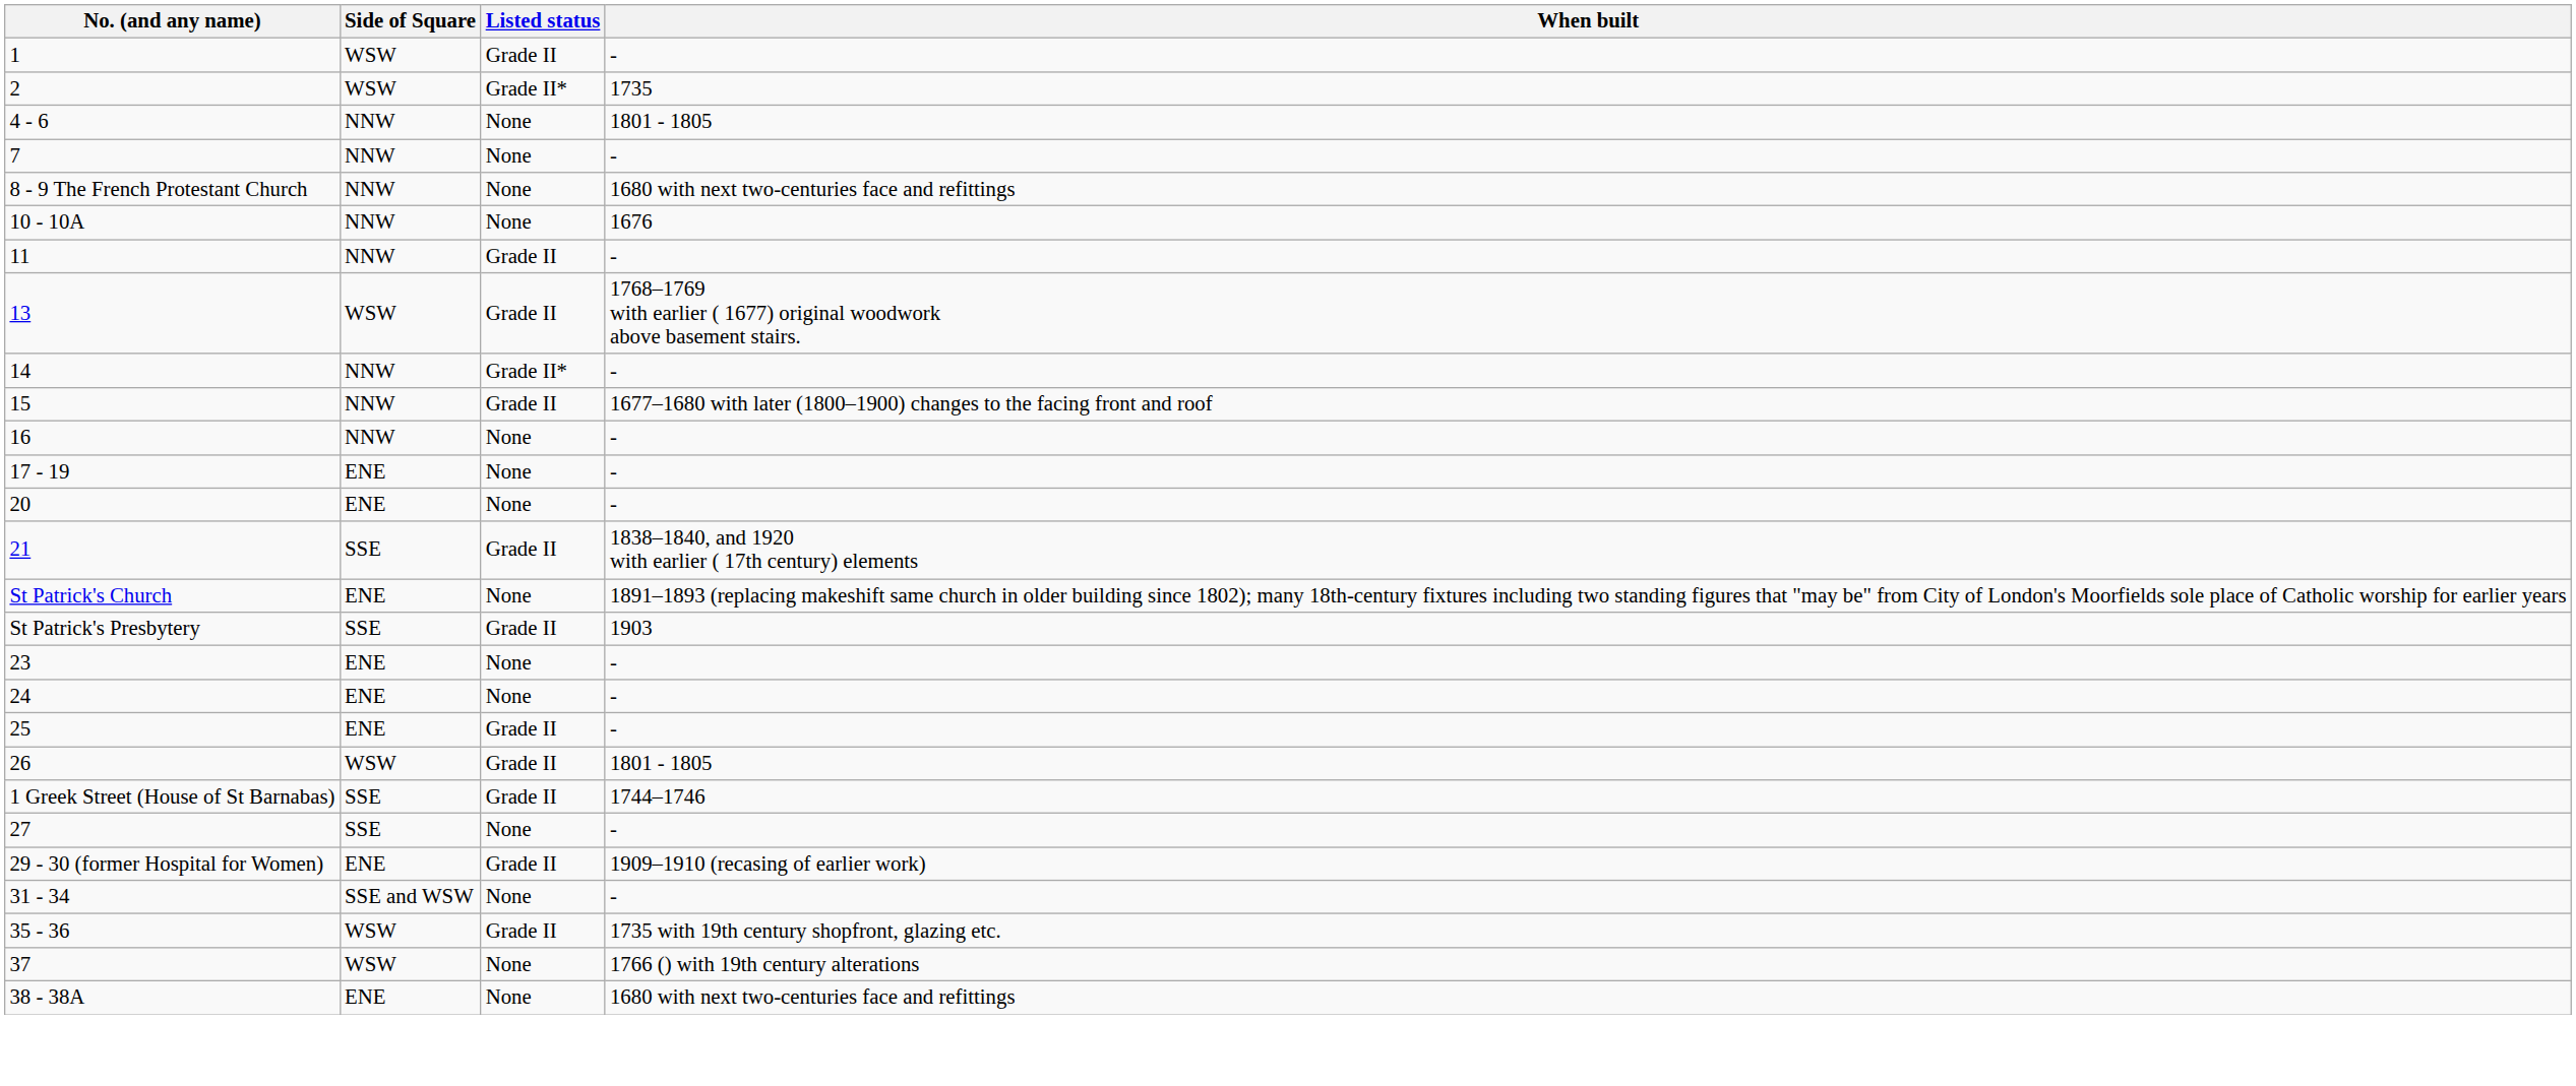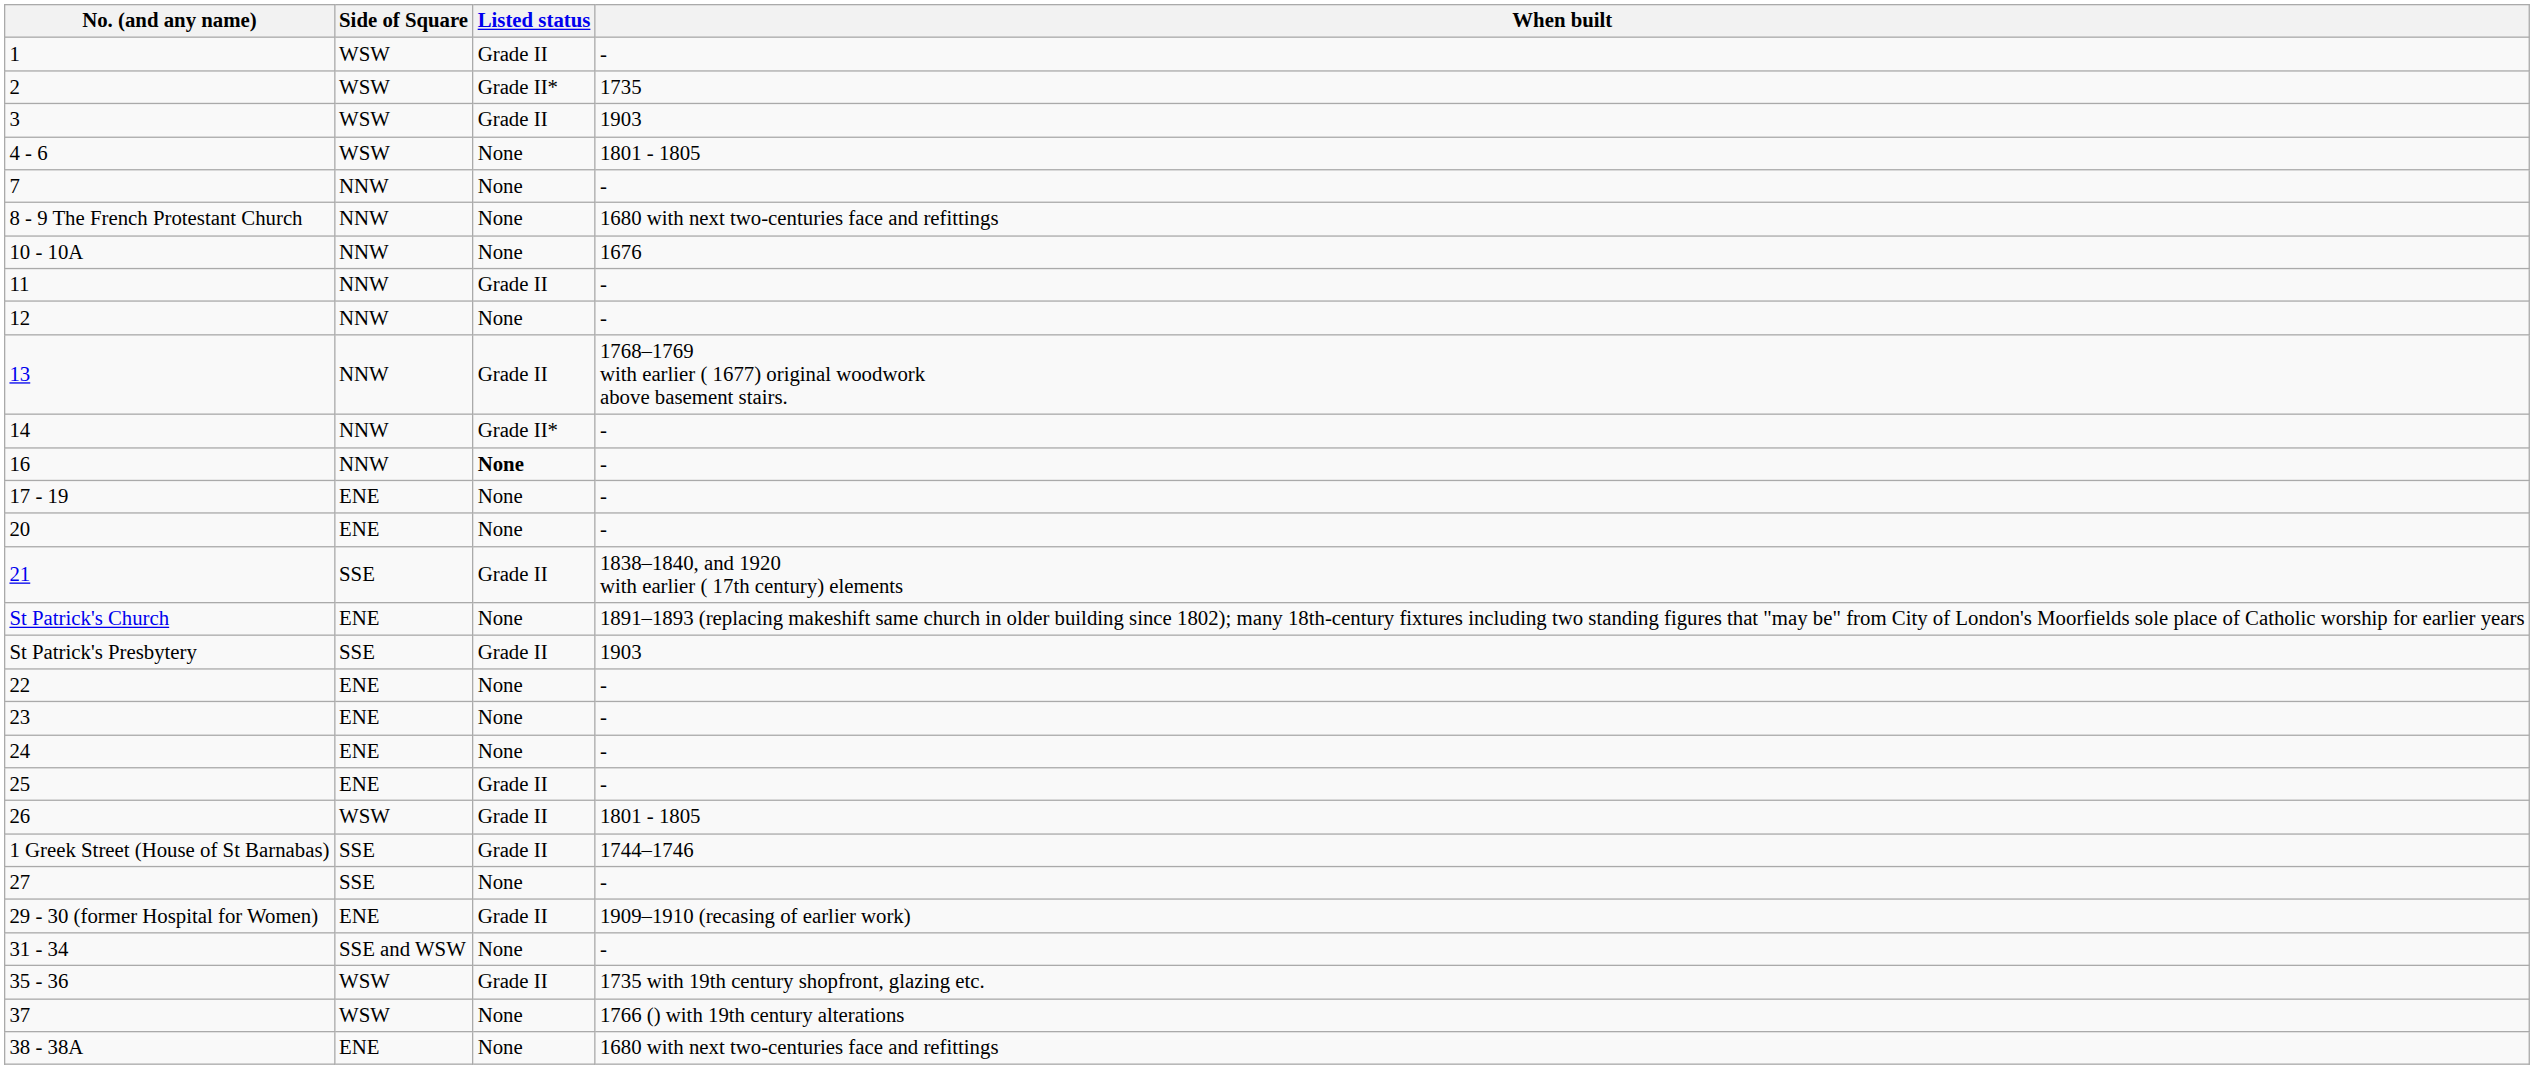+ row: 3 | WSW | Grade II | 1903
4 - 6 | Side of Square: NNW -> WSW
+ row: 12 | NNW | None | -
13 | Side of Square: WSW -> NNW
- row: 15 | NNW | Grade II | 1677–1680 with later (1800–1900) changes to the facing front and roof
16 | Listed status: normal -> bold
+ row: 22 | ENE | None | -
